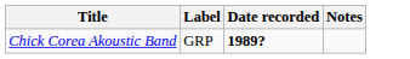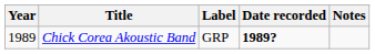+ column: Year | 1989
